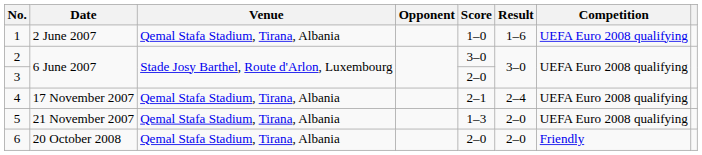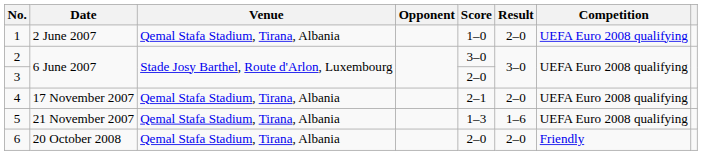1 | Result: 1–6 -> 2–0
4 | Result: 2–4 -> 2–0
5 | Result: 2–0 -> 1–6
